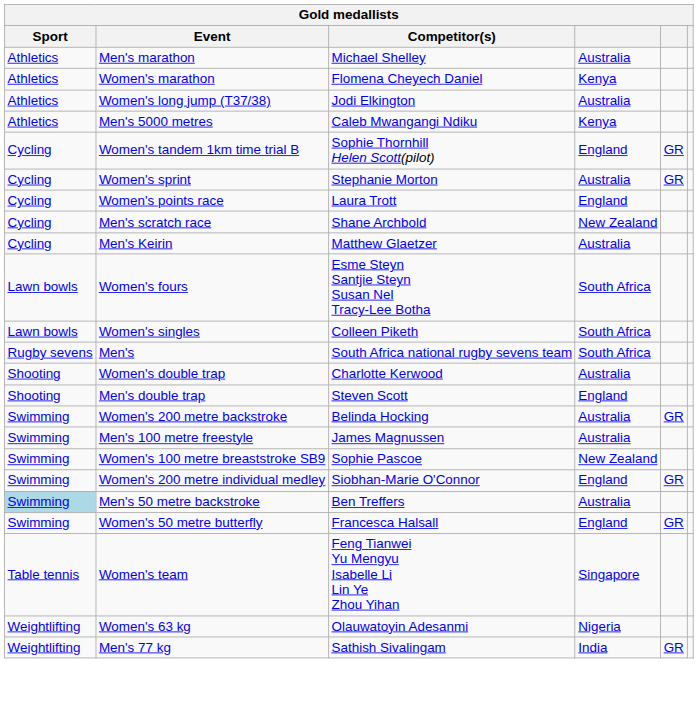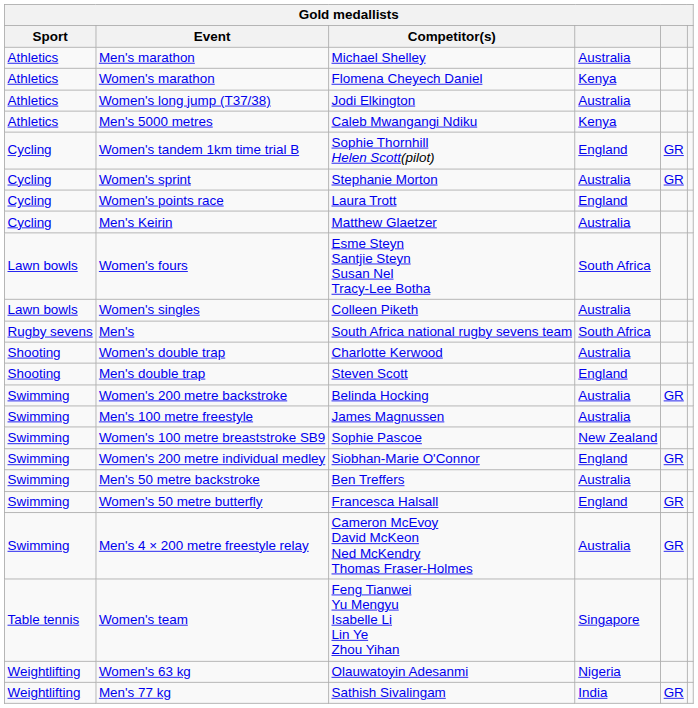- row: Cycling | Men's scratch race | Shane Archbold | New Zealand
Women's singles | column 4: South Africa -> Australia
Men's 50 metre backstroke | Sport: lightblue background -> no background
+ row: Swimming | Men's 4 × 200 metre freestyle relay | Cameron McEvoy David McKeon Ned McKendry Thomas Fraser-Holmes | Australia | GR
